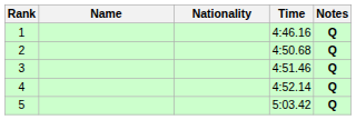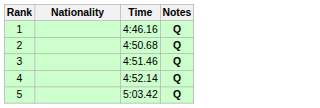- column: Name
